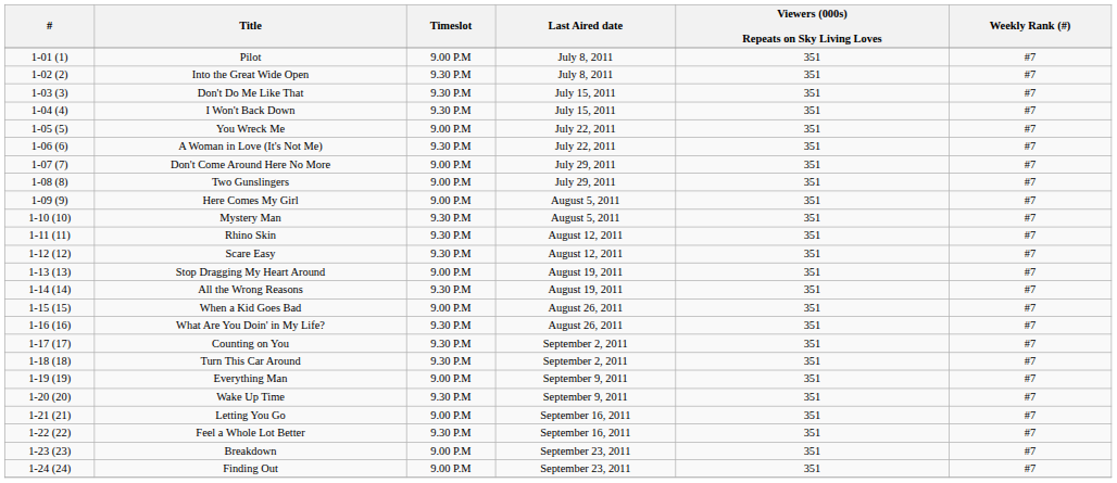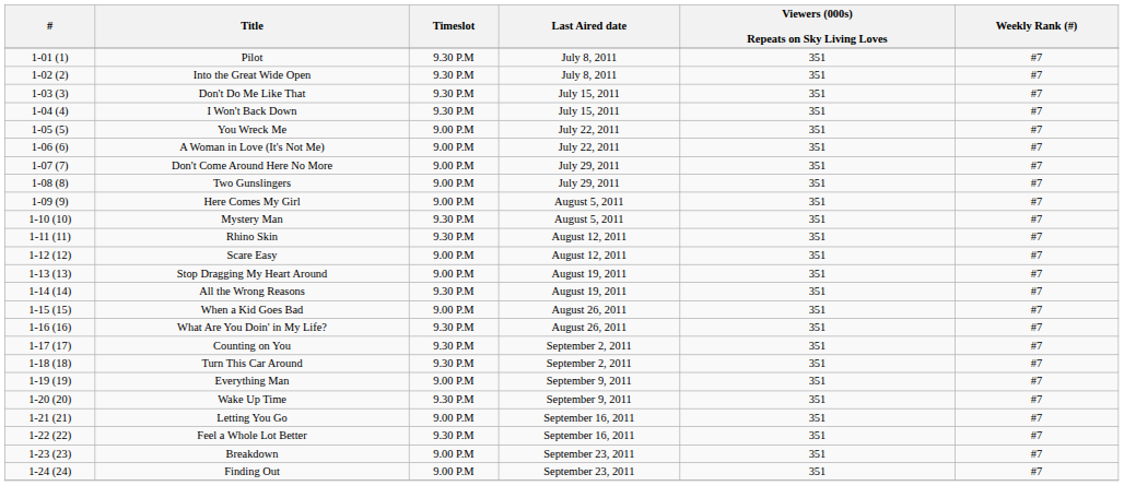Pilot | Timeslot: 9.00 P.M -> 9.30 P.M
A Woman in Love (It's Not Me) | Timeslot: 9.30 P.M -> 9.00 P.M
Scare Easy | Timeslot: 9.30 P.M -> 9.00 P.M
